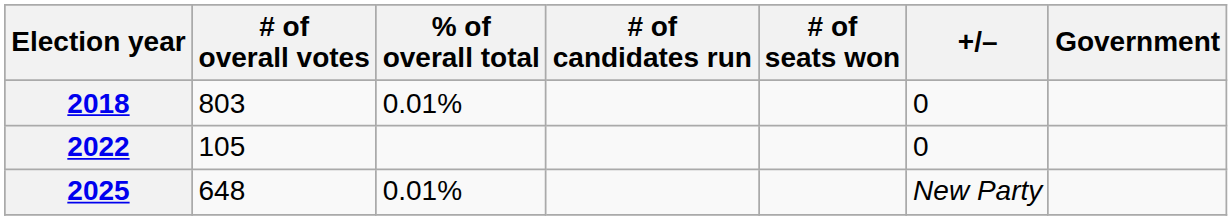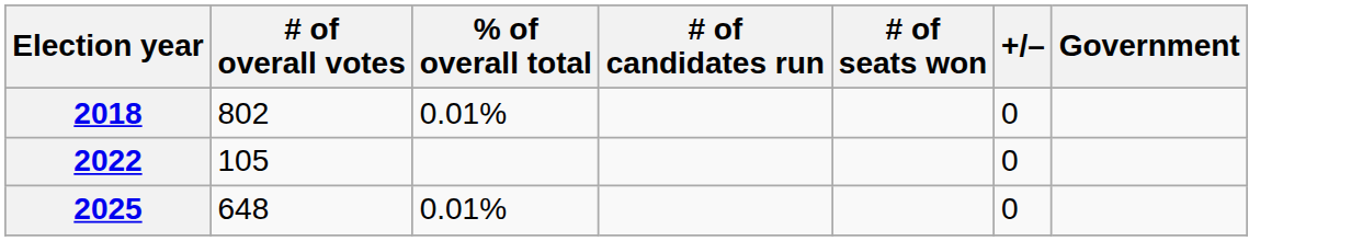2018 | # of overall votes: 803 -> 802
2025 | +/–: New Party -> 0
